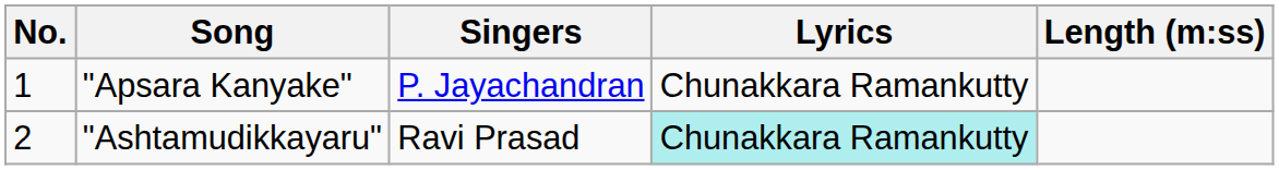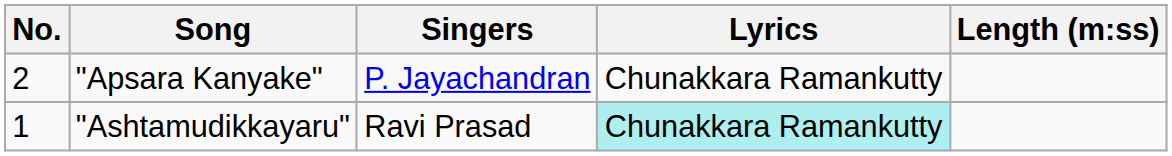"Apsara Kanyake" | No.: 1 -> 2
"Ashtamudikkayaru" | No.: 2 -> 1
